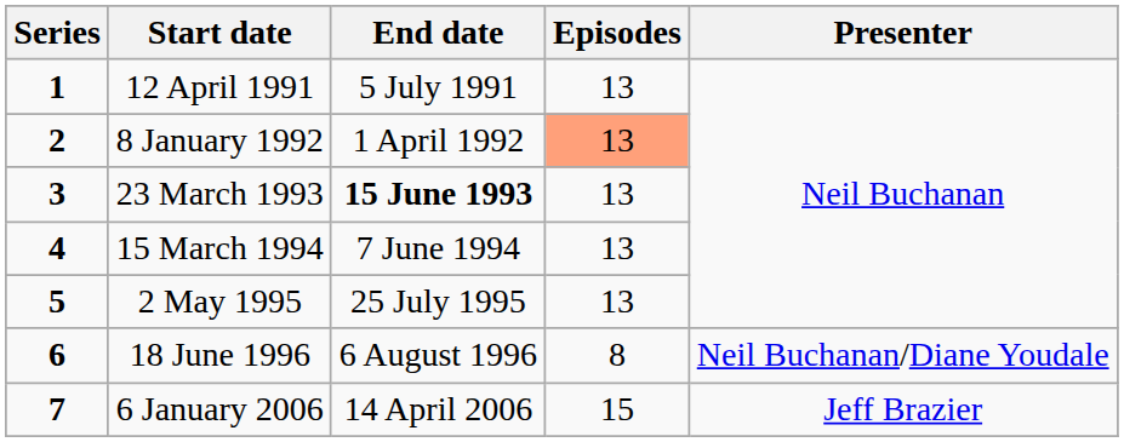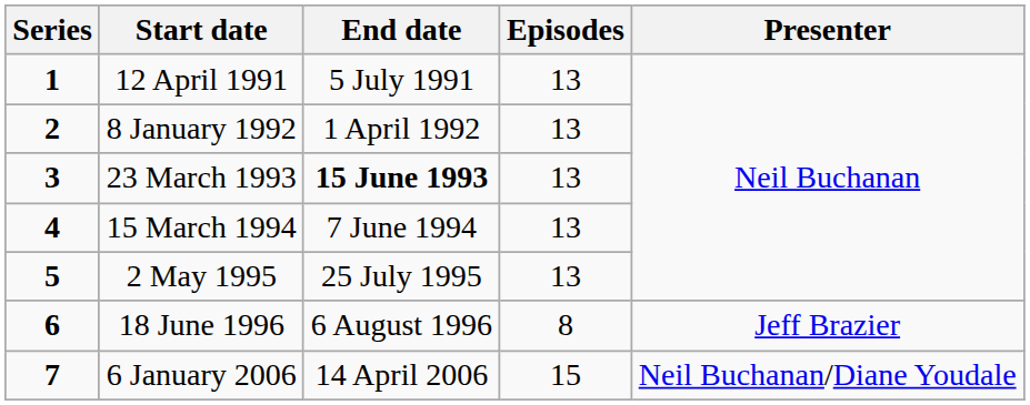8 January 1992 | Episodes: lightsalmon background -> no background
18 June 1996 | Presenter: Neil Buchanan/Diane Youdale -> Jeff Brazier
6 January 2006 | Presenter: Jeff Brazier -> Neil Buchanan/Diane Youdale
